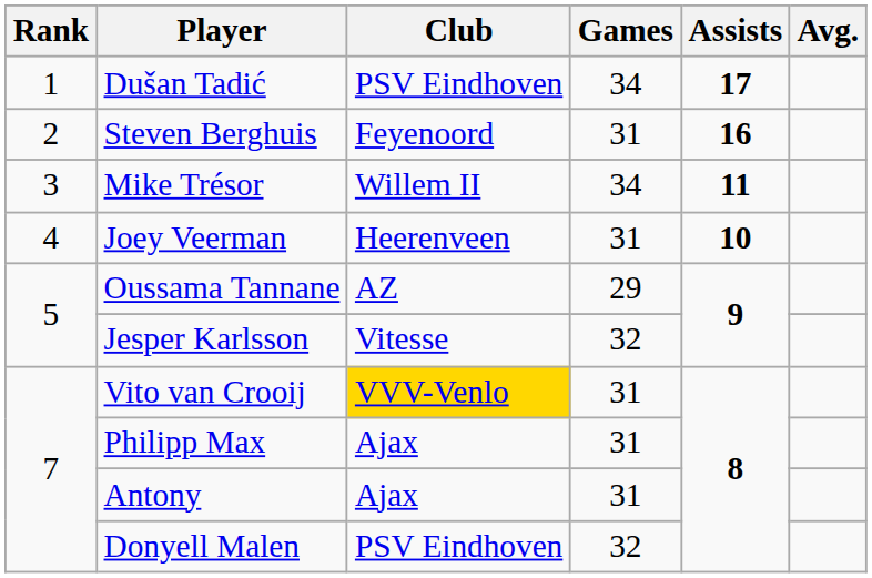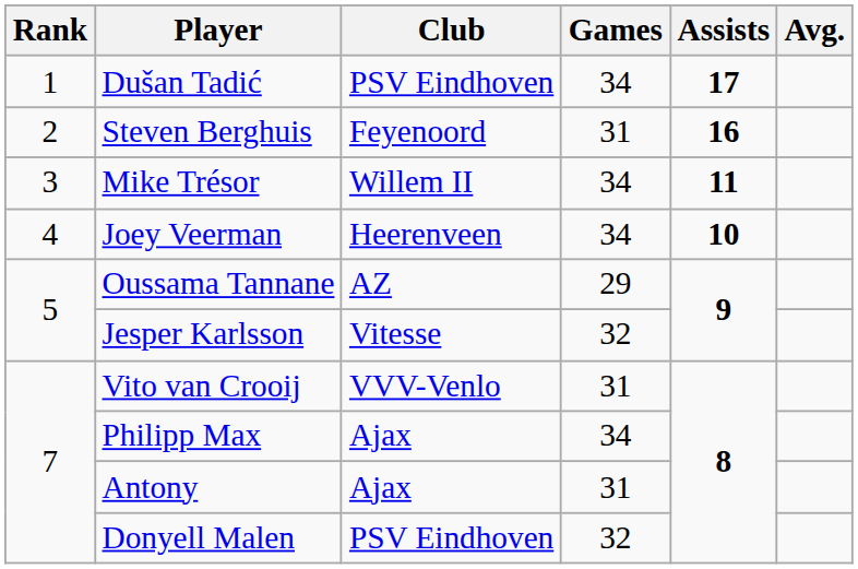Joey Veerman | Games: 31 -> 34
Vito van Crooij | Club: gold background -> no background
Philipp Max | Games: 31 -> 34
